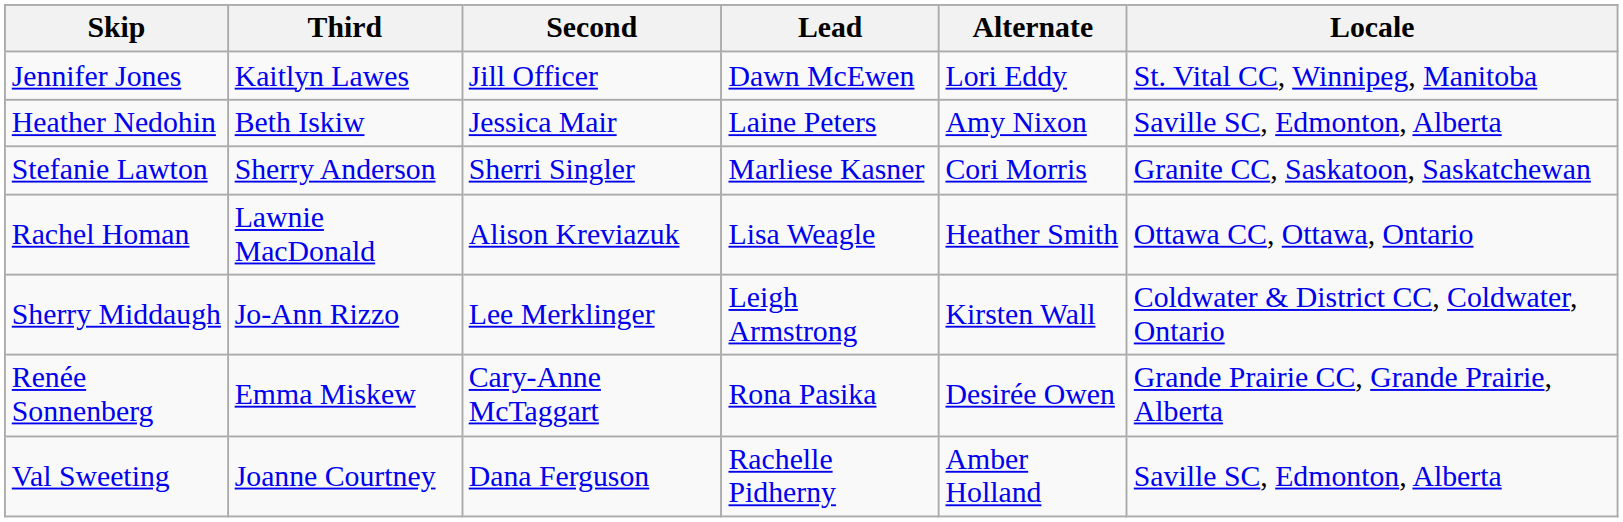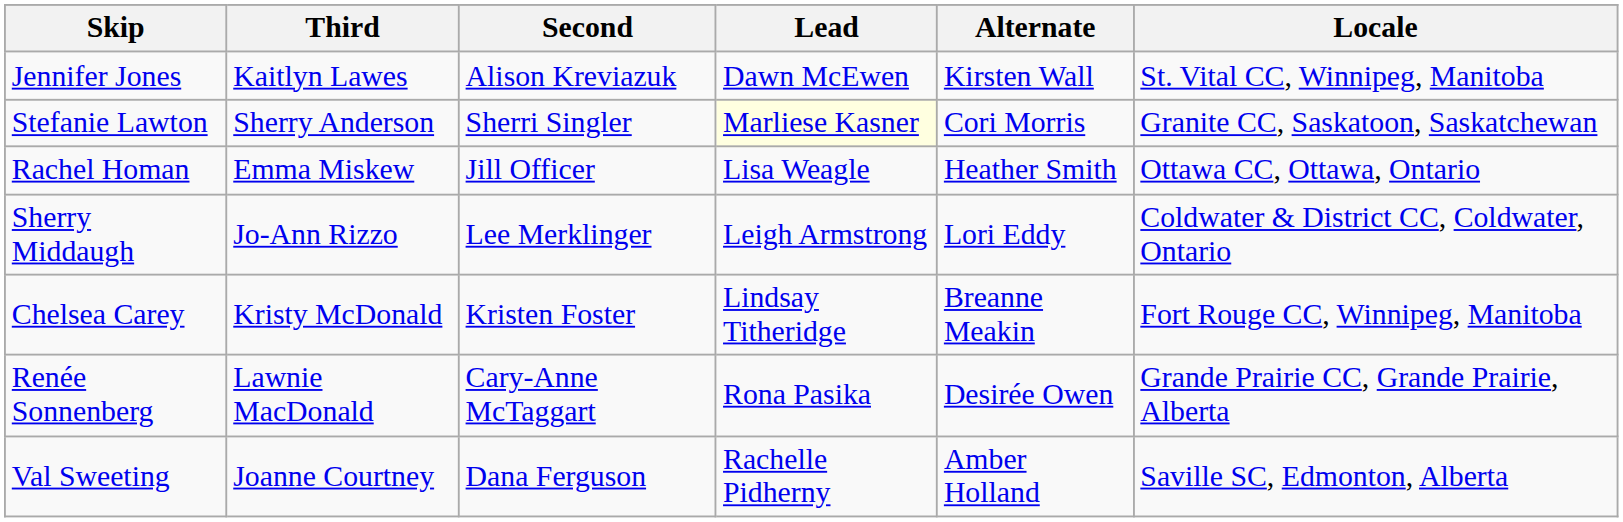Jennifer Jones | Second: Jill Officer -> Alison Kreviazuk
Jennifer Jones | Alternate: Lori Eddy -> Kirsten Wall
- row: Heather Nedohin | Beth Iskiw | Jessica Mair | Laine Peters | Amy Nixon | Saville SC, Edmonton, Alberta
Stefanie Lawton | Lead: no background -> lightyellow background
Rachel Homan | Third: Lawnie MacDonald -> Emma Miskew
Rachel Homan | Second: Alison Kreviazuk -> Jill Officer
Sherry Middaugh | Alternate: Kirsten Wall -> Lori Eddy
+ row: Chelsea Carey | Kristy McDonald | Kristen Foster | Lindsay Titheridge | Breanne Meakin | Fort Rouge CC, Winnipeg, Manitoba
Renée Sonnenberg | Third: Emma Miskew -> Lawnie MacDonald
